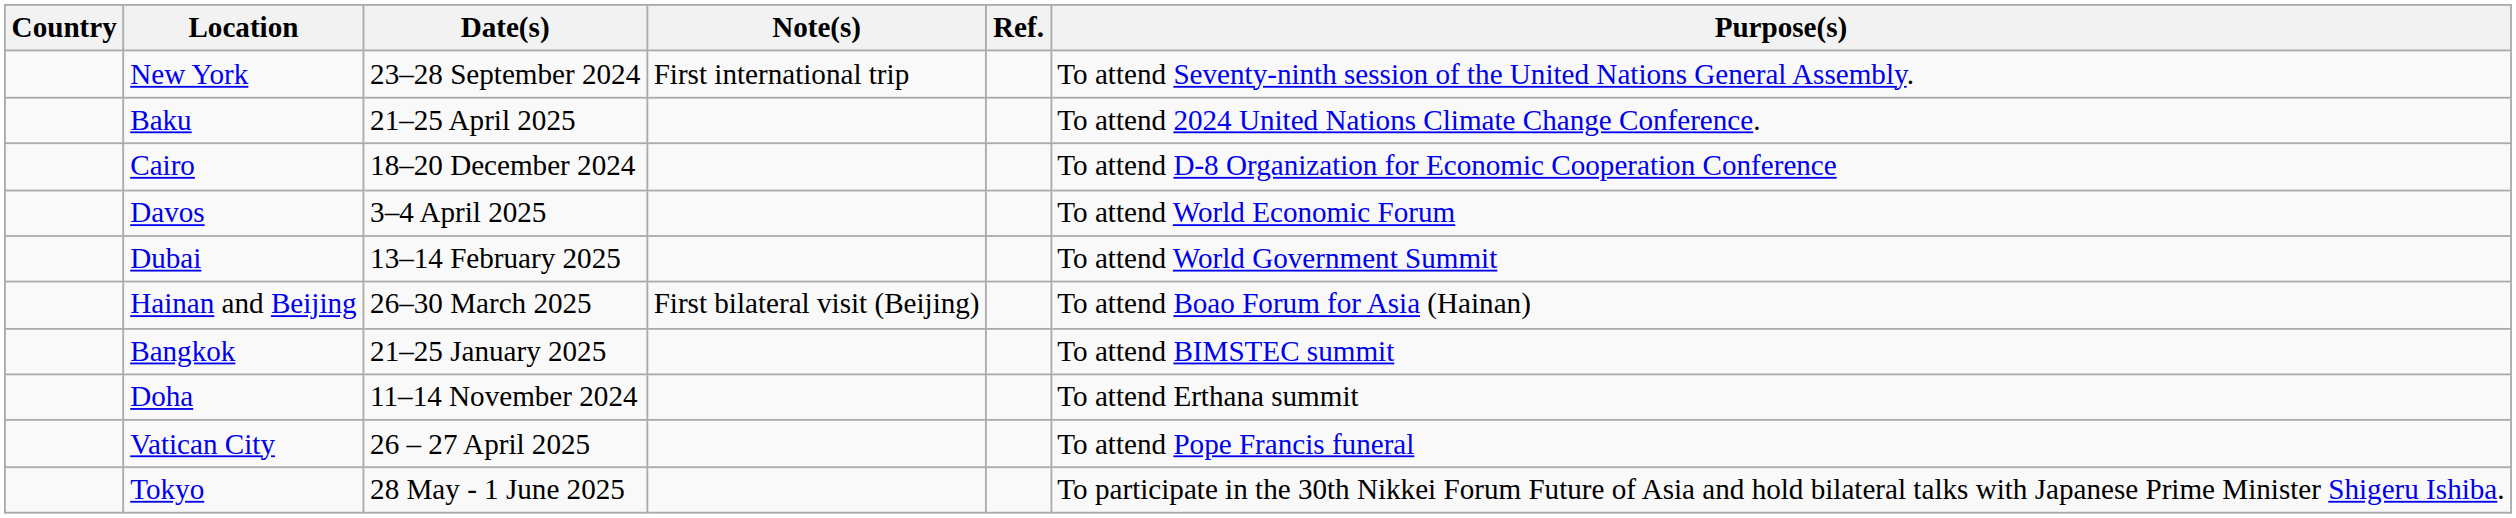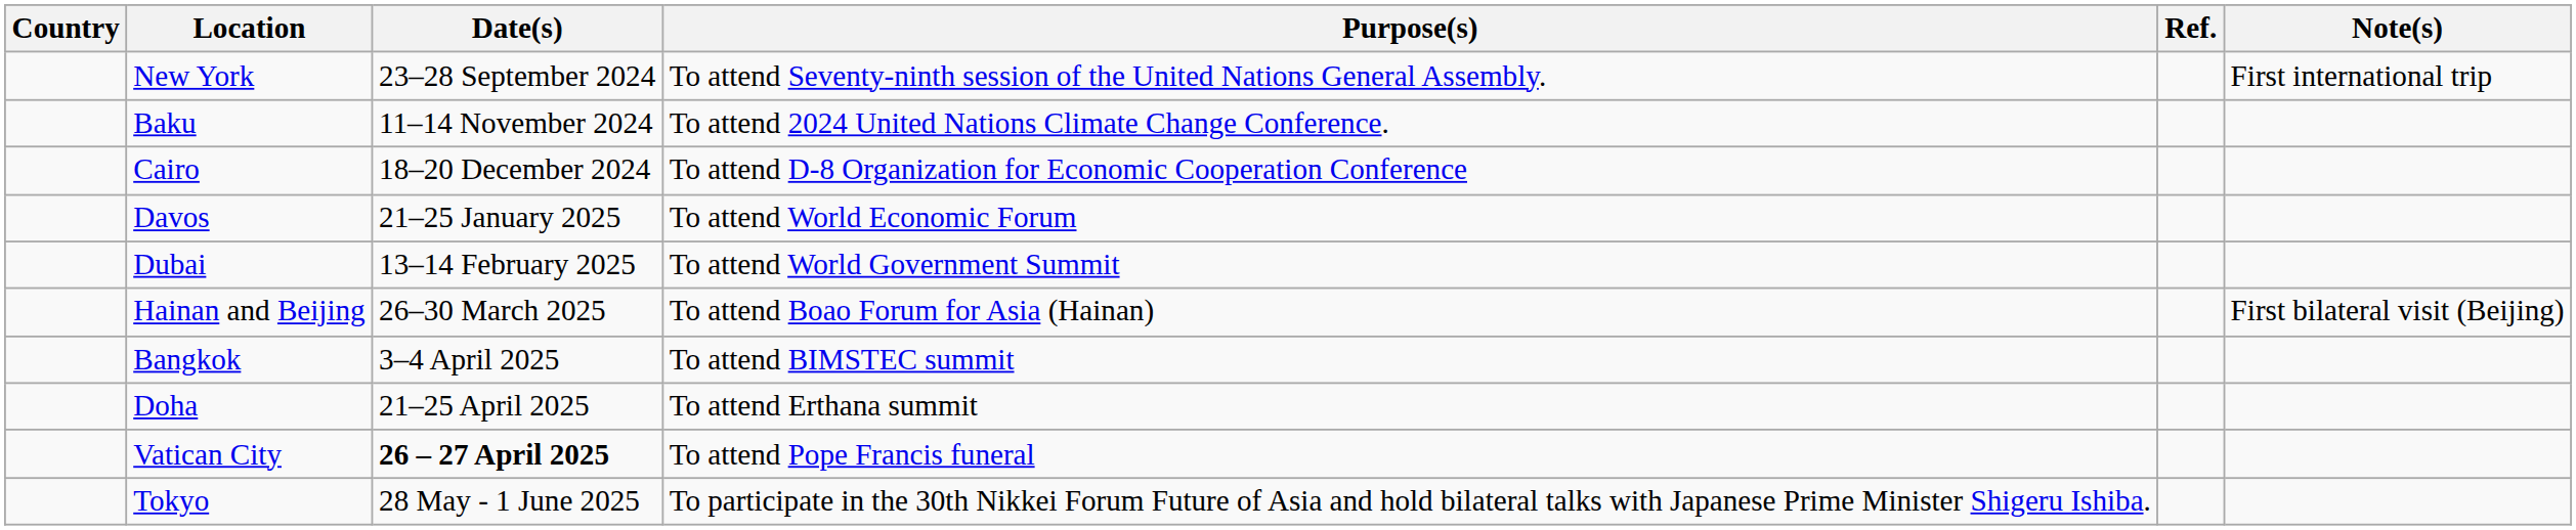columns swapped: Purpose(s) <-> Note(s)
Baku | Date(s): 21–25 April 2025 -> 11–14 November 2024
Davos | Date(s): 3–4 April 2025 -> 21–25 January 2025
Bangkok | Date(s): 21–25 January 2025 -> 3–4 April 2025
Doha | Date(s): 11–14 November 2024 -> 21–25 April 2025
Vatican City | Date(s): normal -> bold
